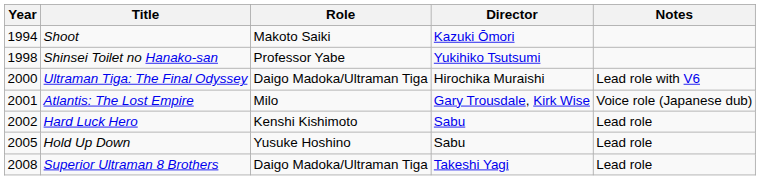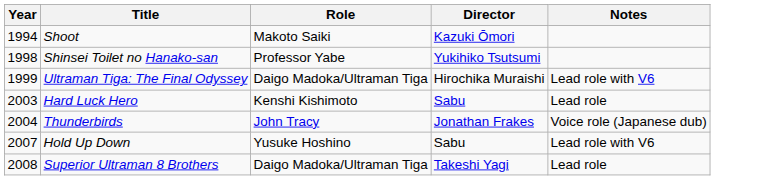Ultraman Tiga: The Final Odyssey | Year: 2000 -> 1999
- row: 2001 | Atlantis: The Lost Empire | Milo | Gary Trousdale, Kirk Wise | Voice role (Japanese dub)
Hard Luck Hero | Year: 2002 -> 2003
+ row: 2004 | Thunderbirds | John Tracy | Jonathan Frakes | Voice role (Japanese dub)
Hold Up Down | Year: 2005 -> 2007
Hold Up Down | Notes: Lead role -> Lead role with V6
